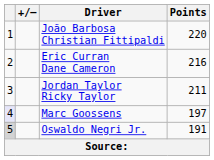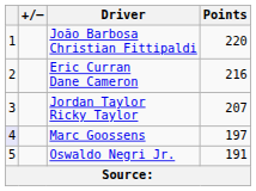Jordan Taylor Ricky Taylor | Points: 211 -> 207
Oswaldo Negri Jr. | column 1: lightgrey background -> no background
